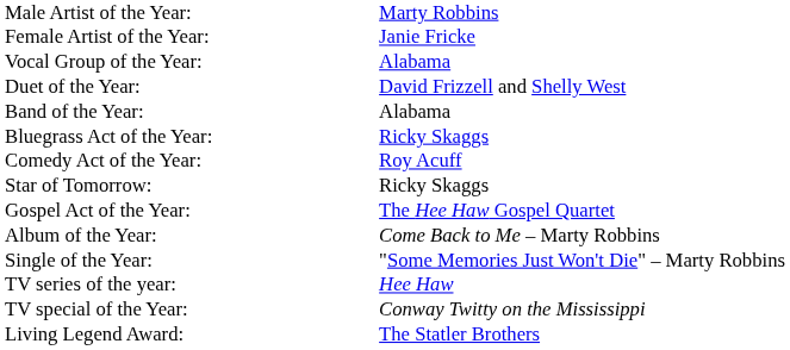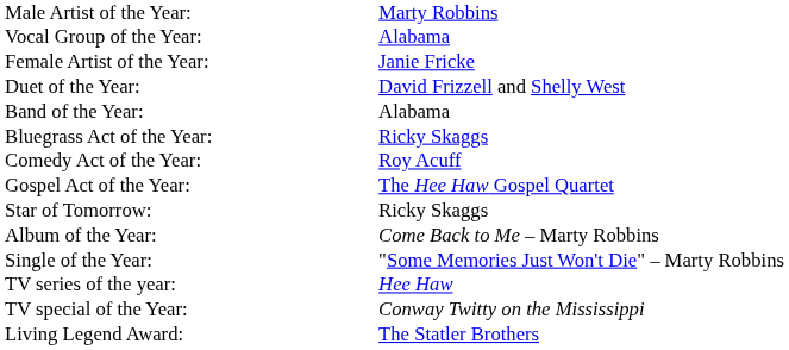rows swapped: Female Artist of the Year: <-> Vocal Group of the Year:
rows swapped: Gospel Act of the Year: <-> Star of Tomorrow:
